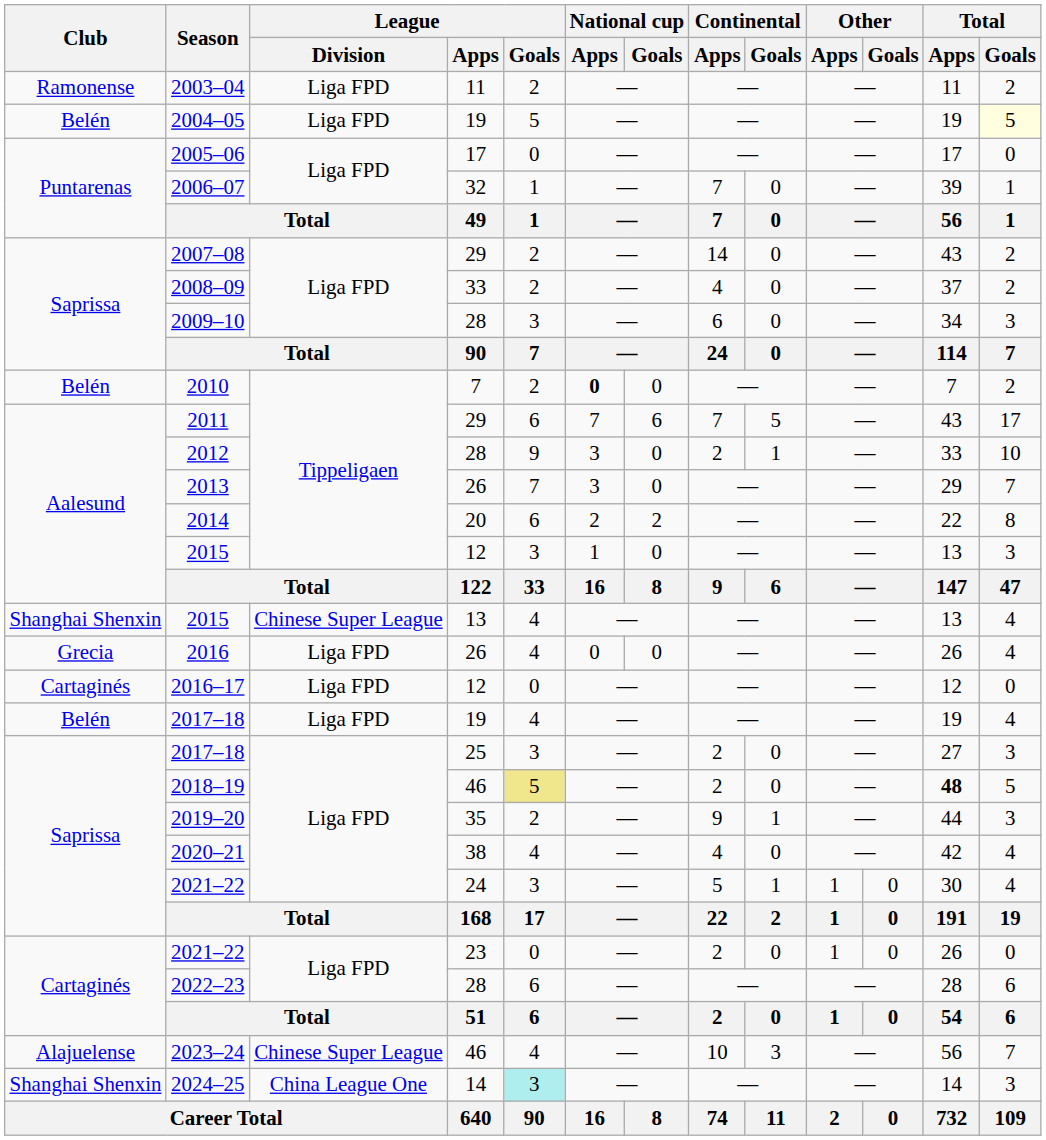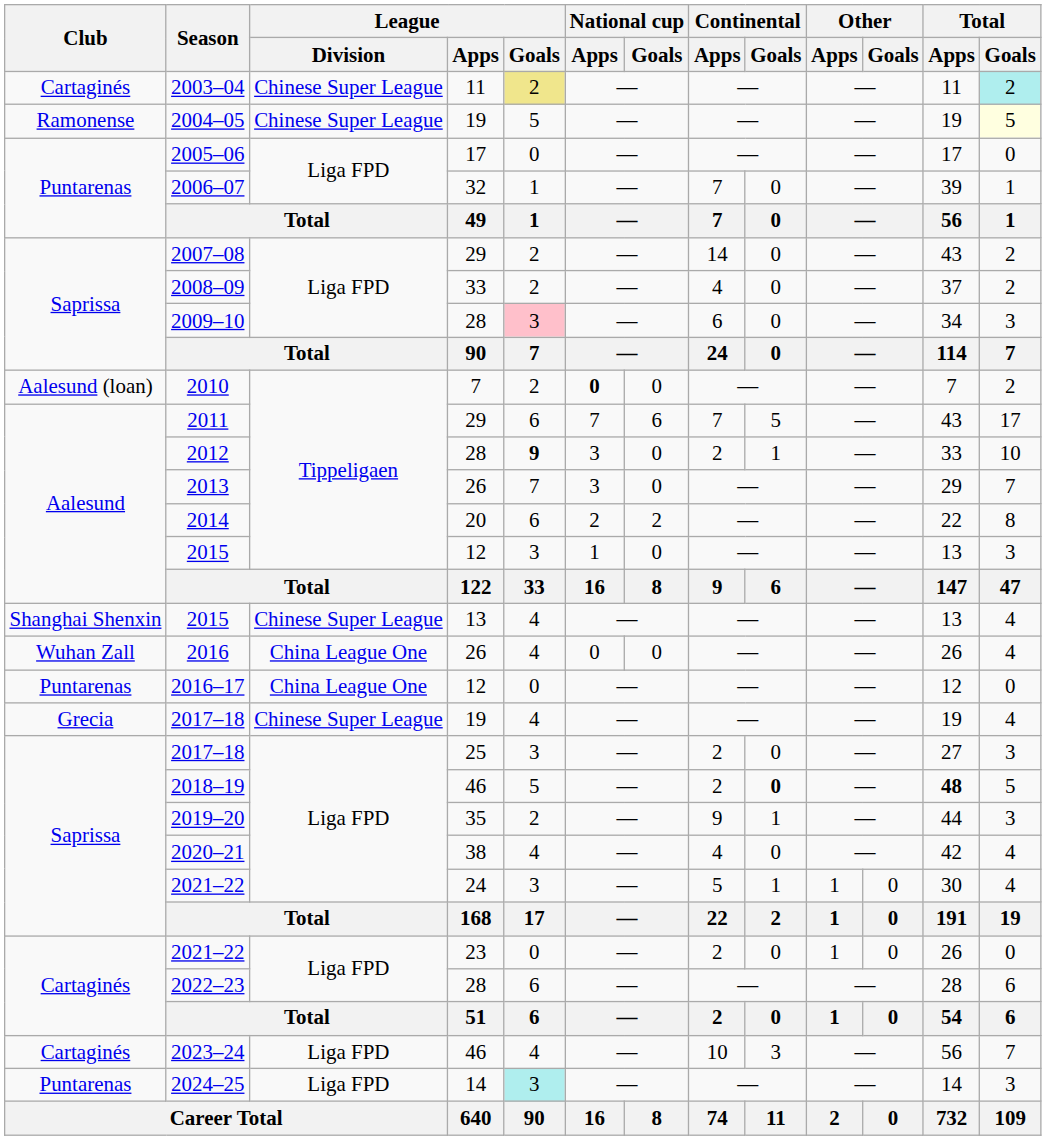2003–04 | Club: Ramonense -> Cartaginés
2003–04 | League / Division: Liga FPD -> Chinese Super League
2003–04 | League / Goals: no background -> khaki background
2003–04 | Total / Goals: no background -> paleturquoise background
2004–05 | Club: Belén -> Ramonense
2004–05 | League / Division: Liga FPD -> Chinese Super League
2009–10 | League / Goals: no background -> pink background
2010 | Club: Belén -> Aalesund (loan)
2012 | League / Goals: normal -> bold
2016 | Club: Grecia -> Wuhan Zall
2016 | League / Division: Liga FPD -> China League One
2016–17 | Club: Cartaginés -> Puntarenas
2016–17 | League / Division: Liga FPD -> China League One
2017–18 / 19 | Club: Belén -> Grecia
2017–18 / 19 | League / Division: Liga FPD -> Chinese Super League
2018–19 | League / Goals: khaki background -> no background
2018–19 | Continental / Goals: normal -> bold
2023–24 | Club: Alajuelense -> Cartaginés
2023–24 | League / Division: Chinese Super League -> Liga FPD
2024–25 | Club: Shanghai Shenxin -> Puntarenas
2024–25 | League / Division: China League One -> Liga FPD
